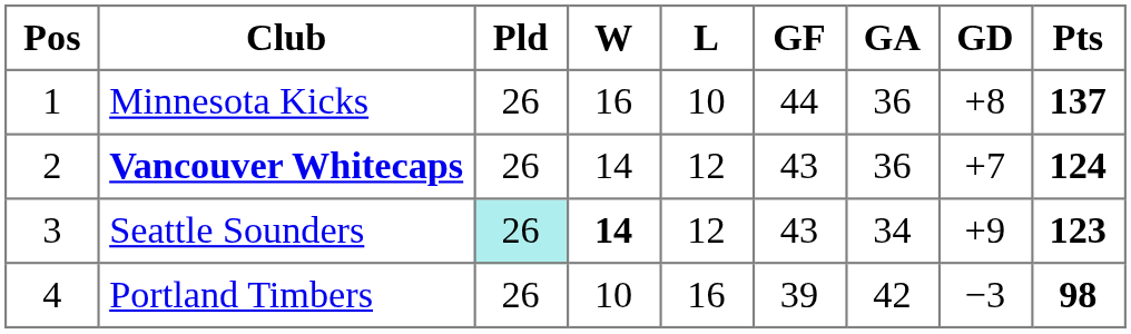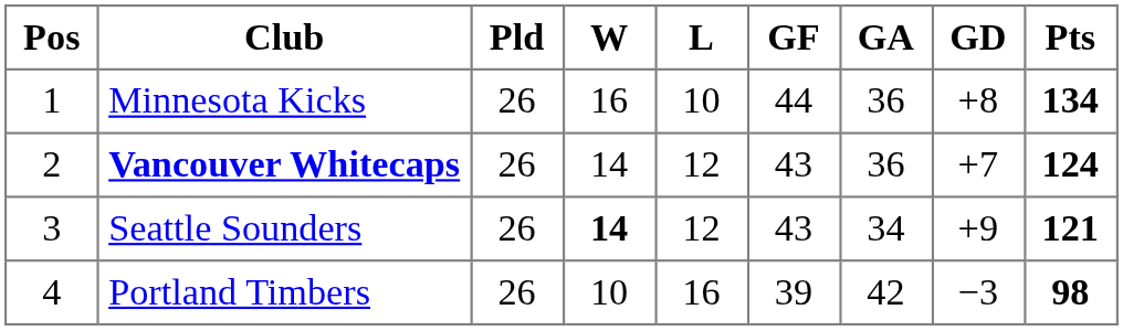Minnesota Kicks | Pts: 137 -> 134
Seattle Sounders | Pld: paleturquoise background -> no background
Seattle Sounders | Pts: 123 -> 121
